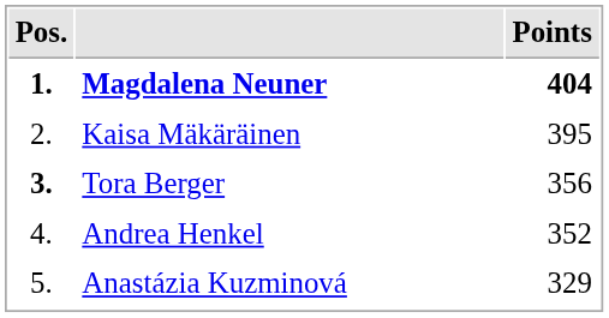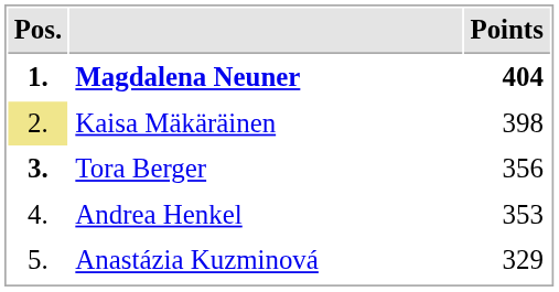Kaisa Mäkäräinen | Pos.: no background -> khaki background
Kaisa Mäkäräinen | Points: 395 -> 398
Andrea Henkel | Points: 352 -> 353
